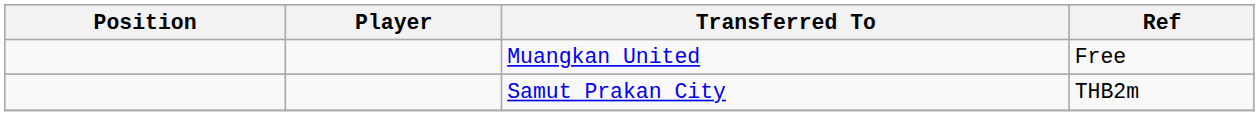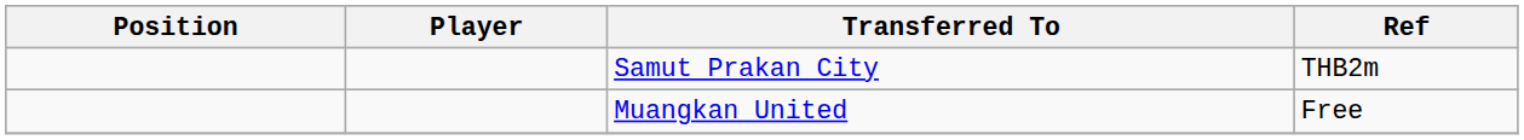rows swapped: Samut Prakan City <-> Muangkan United
